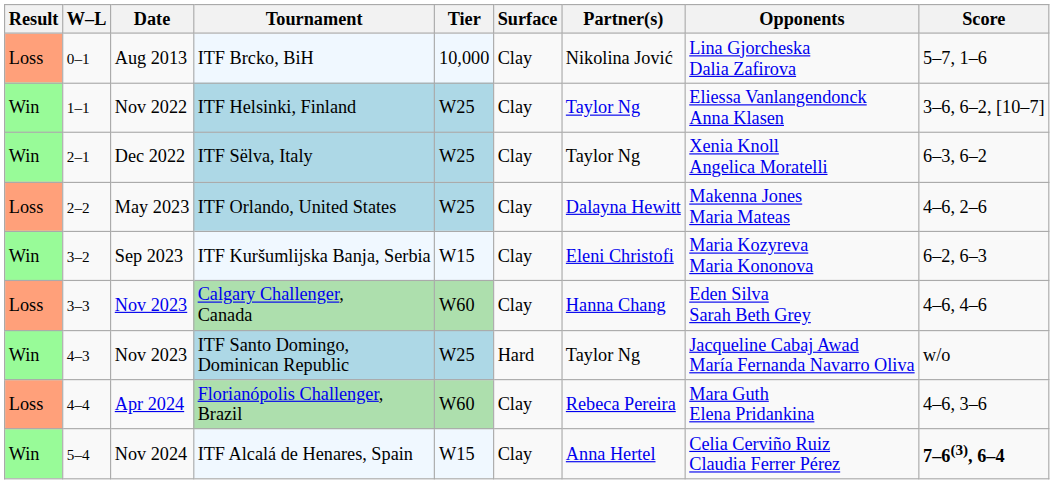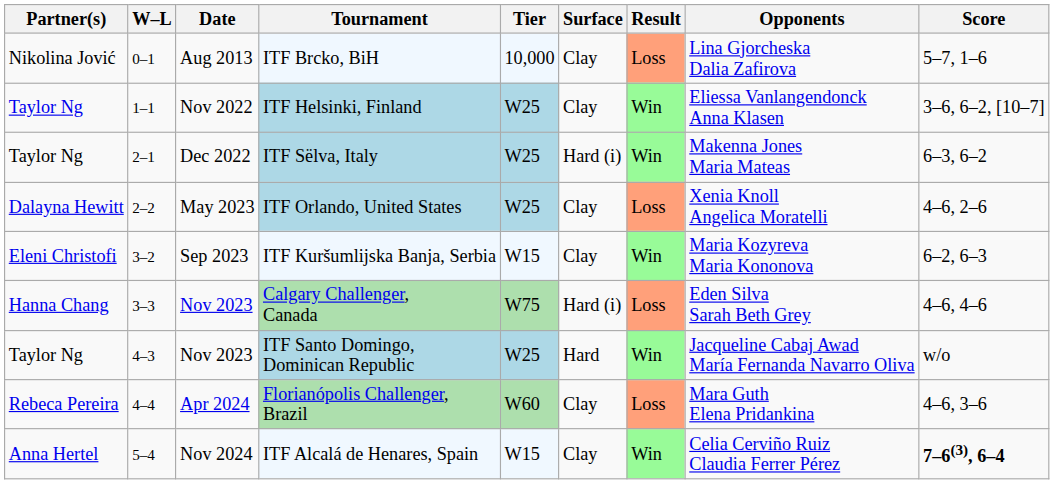columns swapped: Result <-> Partner(s)
ITF Sëlva, Italy | Surface: Clay -> Hard (i)
ITF Sëlva, Italy | Opponents: Xenia Knoll Angelica Moratelli -> Makenna Jones Maria Mateas
ITF Orlando, United States | Opponents: Makenna Jones Maria Mateas -> Xenia Knoll Angelica Moratelli
Calgary Challenger, Canada | Tier: W60 -> W75
Calgary Challenger, Canada | Surface: Clay -> Hard (i)
